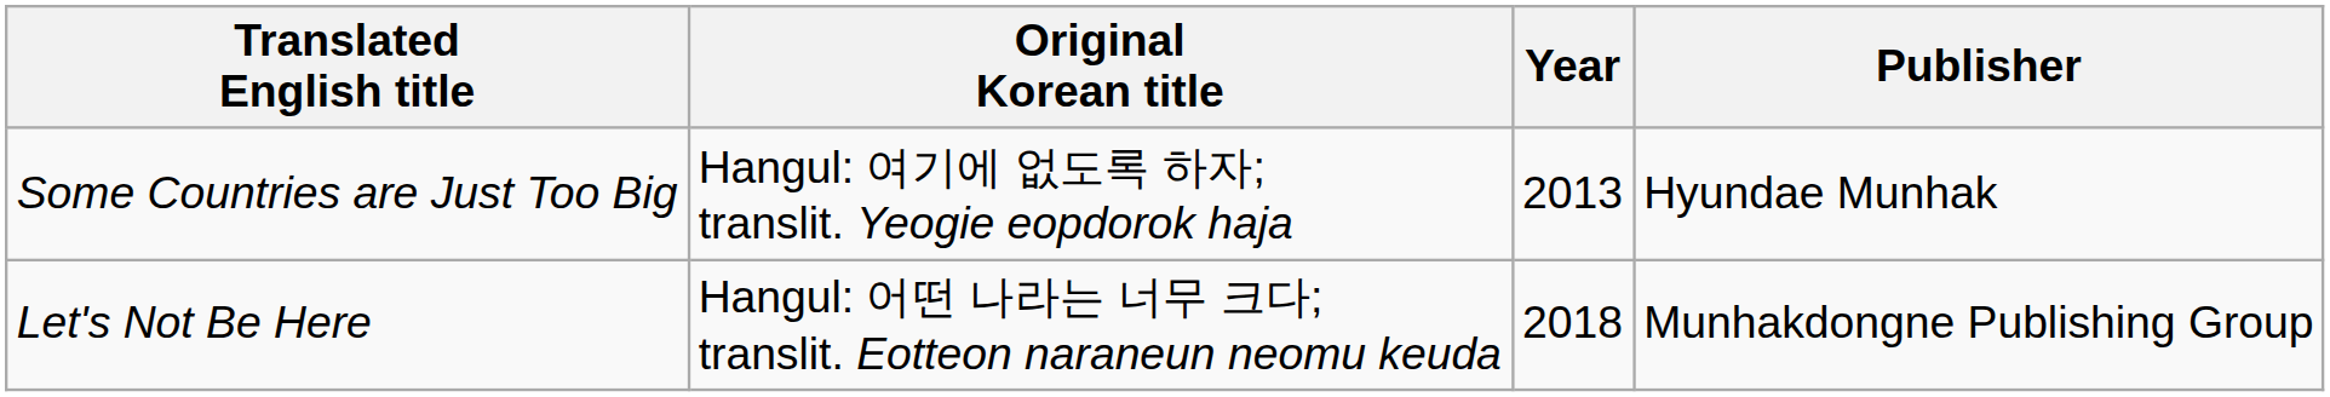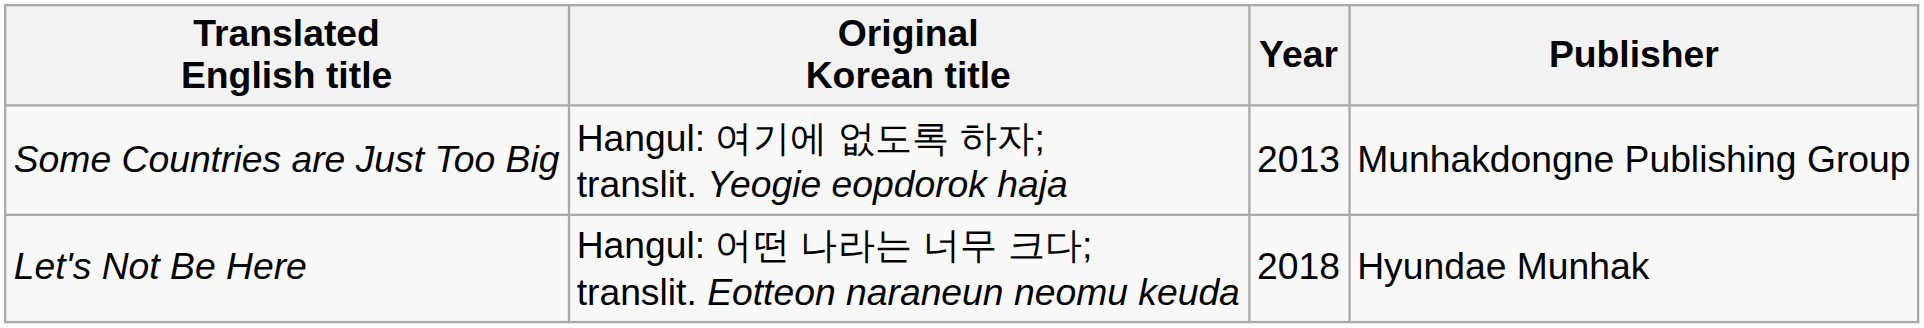Some Countries are Just Too Big | Publisher: Hyundae Munhak -> Munhakdongne Publishing Group
Let's Not Be Here | Publisher: Munhakdongne Publishing Group -> Hyundae Munhak
